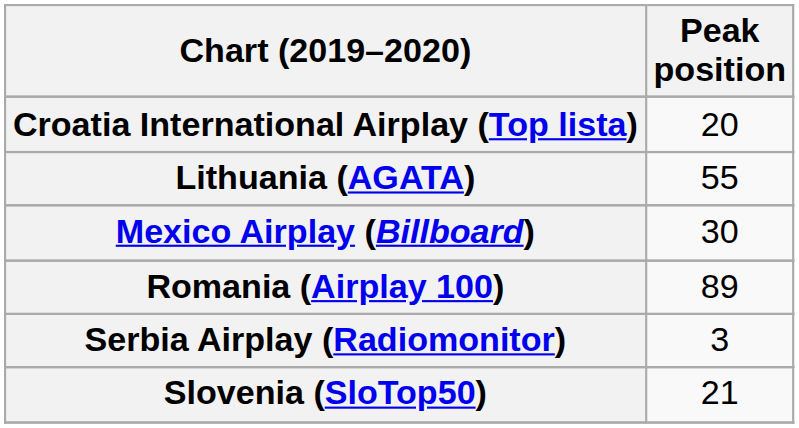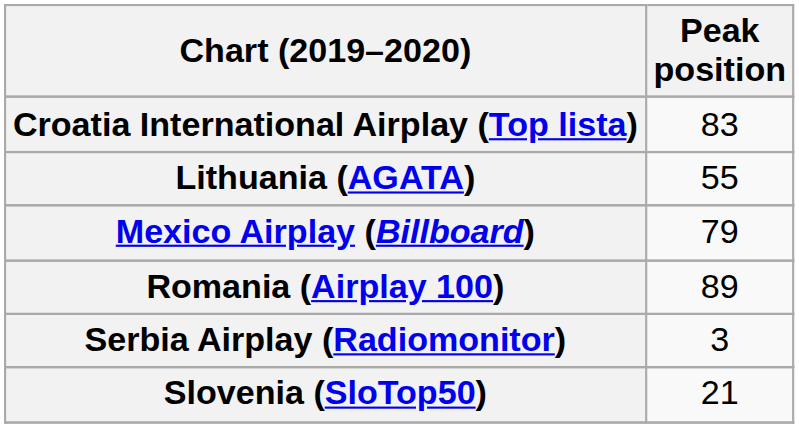Croatia International Airplay (Top lista) | Peak position: 20 -> 83
Mexico Airplay (Billboard) | Peak position: 30 -> 79
